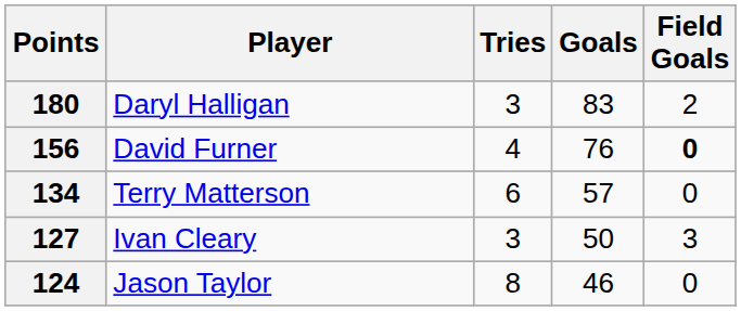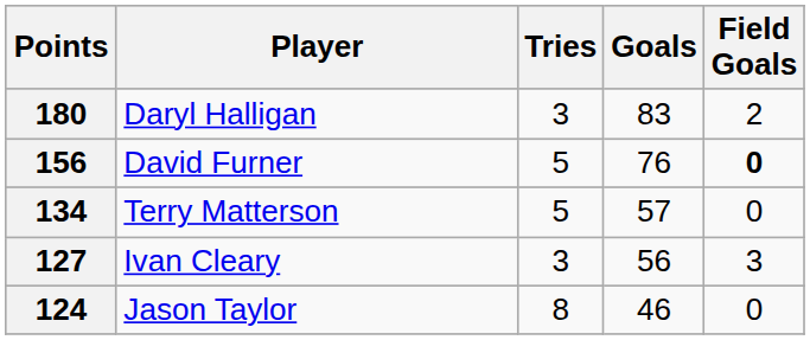156 | Tries: 4 -> 5
134 | Tries: 6 -> 5
127 | Goals: 50 -> 56
